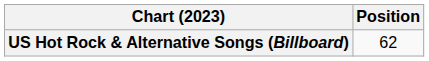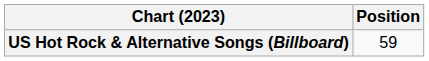US Hot Rock & Alternative Songs (Billboard) | Position: 62 -> 59
